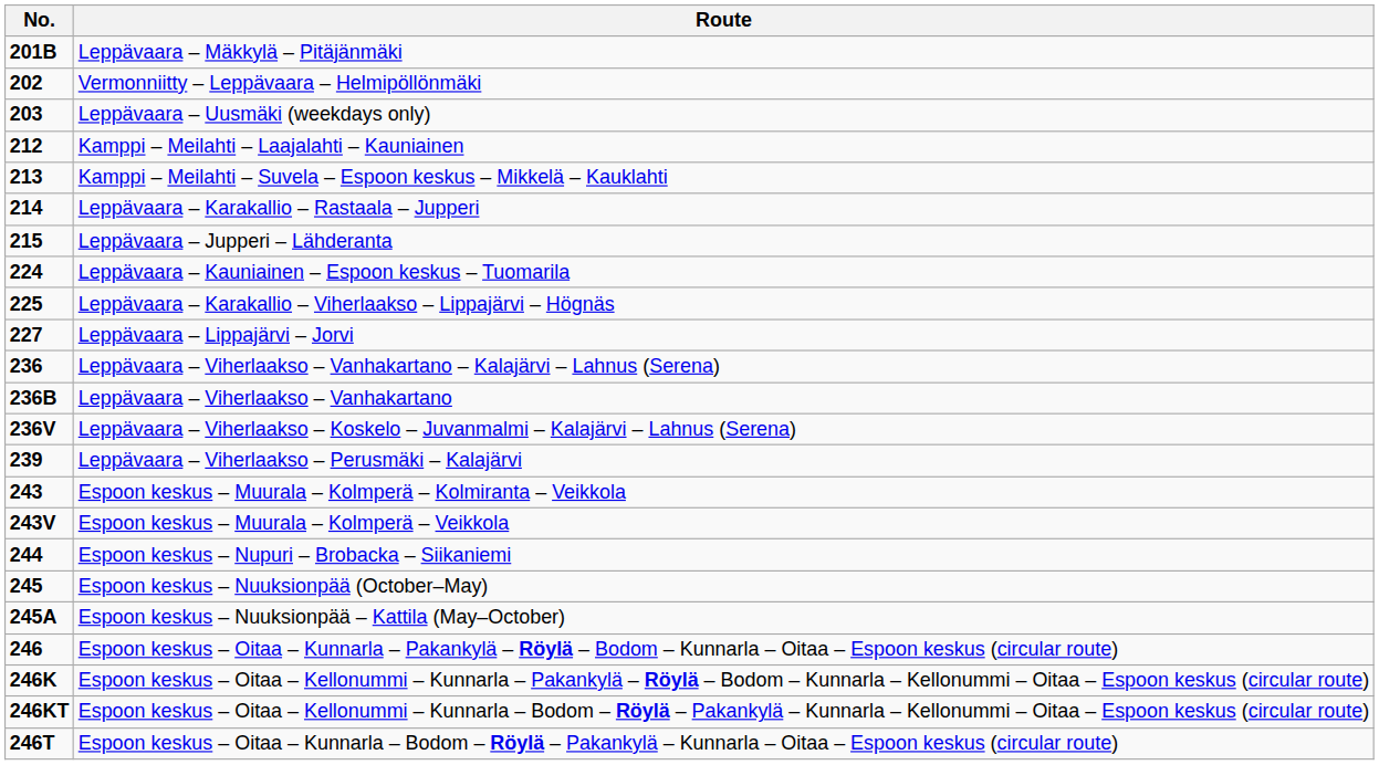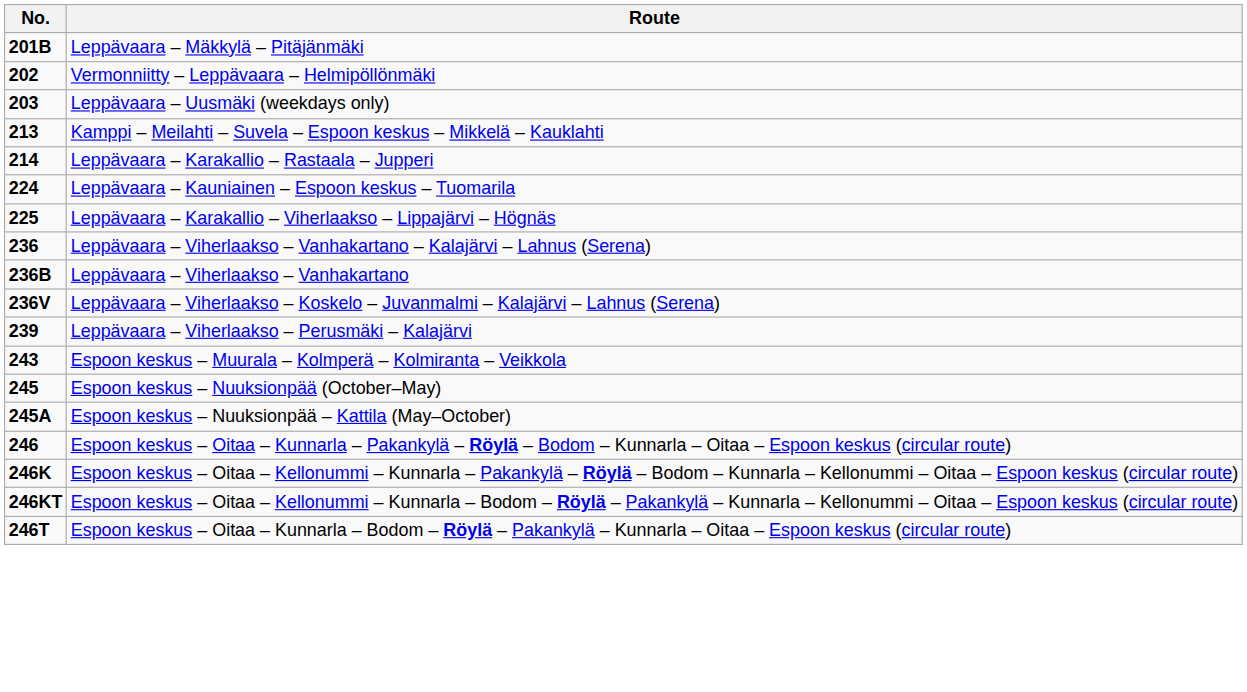- row: 212 | Kamppi – Meilahti – Laajalahti – Kauniainen
- row: 215 | Leppävaara – Jupperi – Lähderanta
- row: 227 | Leppävaara – Lippajärvi – Jorvi
- row: 243V | Espoon keskus – Muurala – Kolmperä – Veikkola
- row: 244 | Espoon keskus – Nupuri – Brobacka – Siikaniemi
